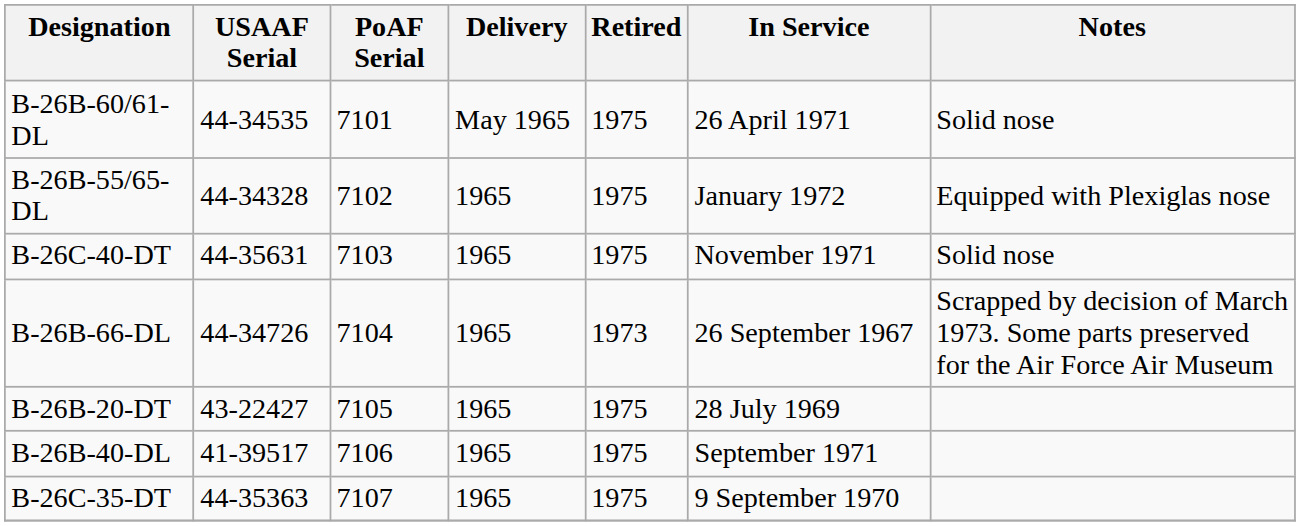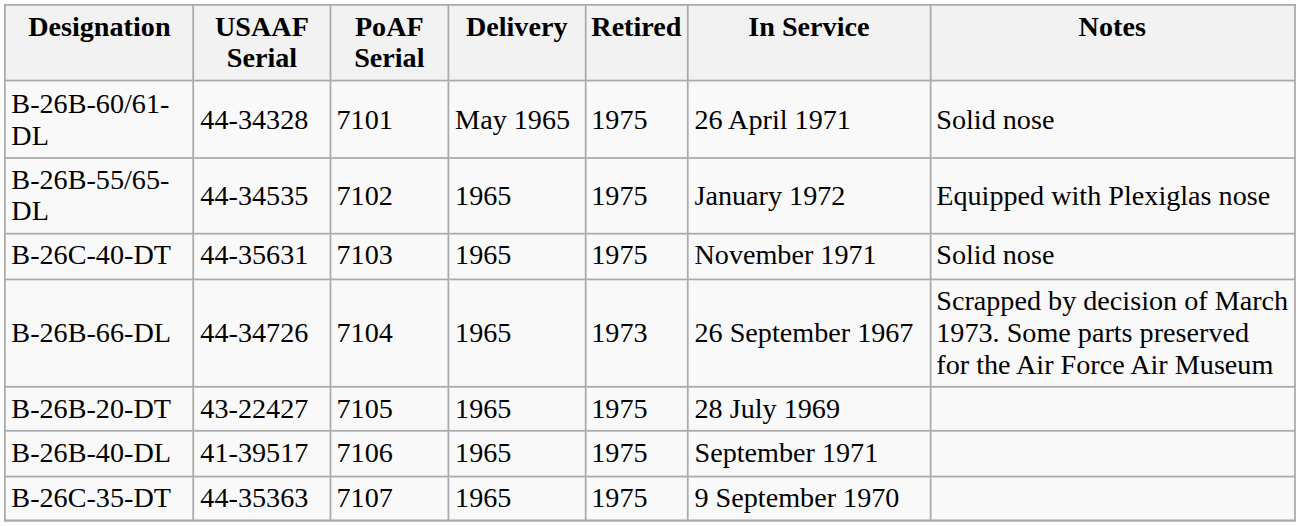B-26B-60/61-DL | USAAF Serial: 44-34535 -> 44-34328
B-26B-55/65-DL | USAAF Serial: 44-34328 -> 44-34535
